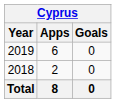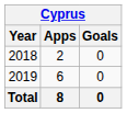rows swapped: 2018 <-> 2019
